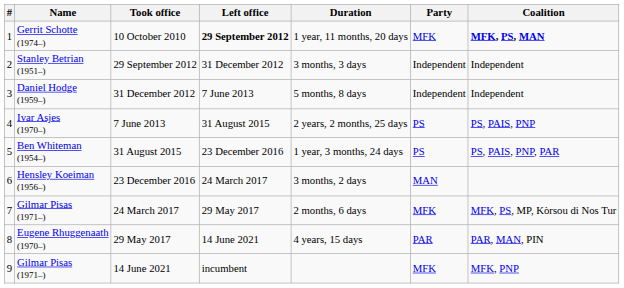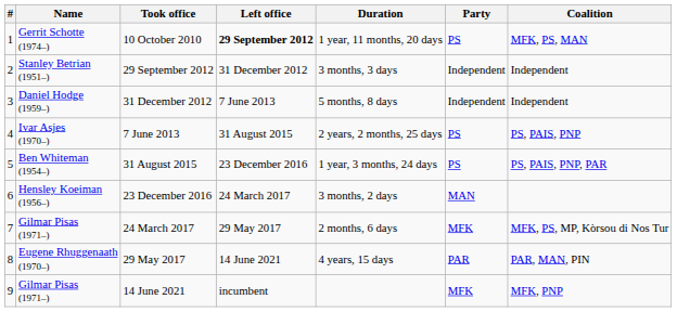10 October 2010 | Party: MFK -> PS
10 October 2010 | Coalition: bold -> normal
